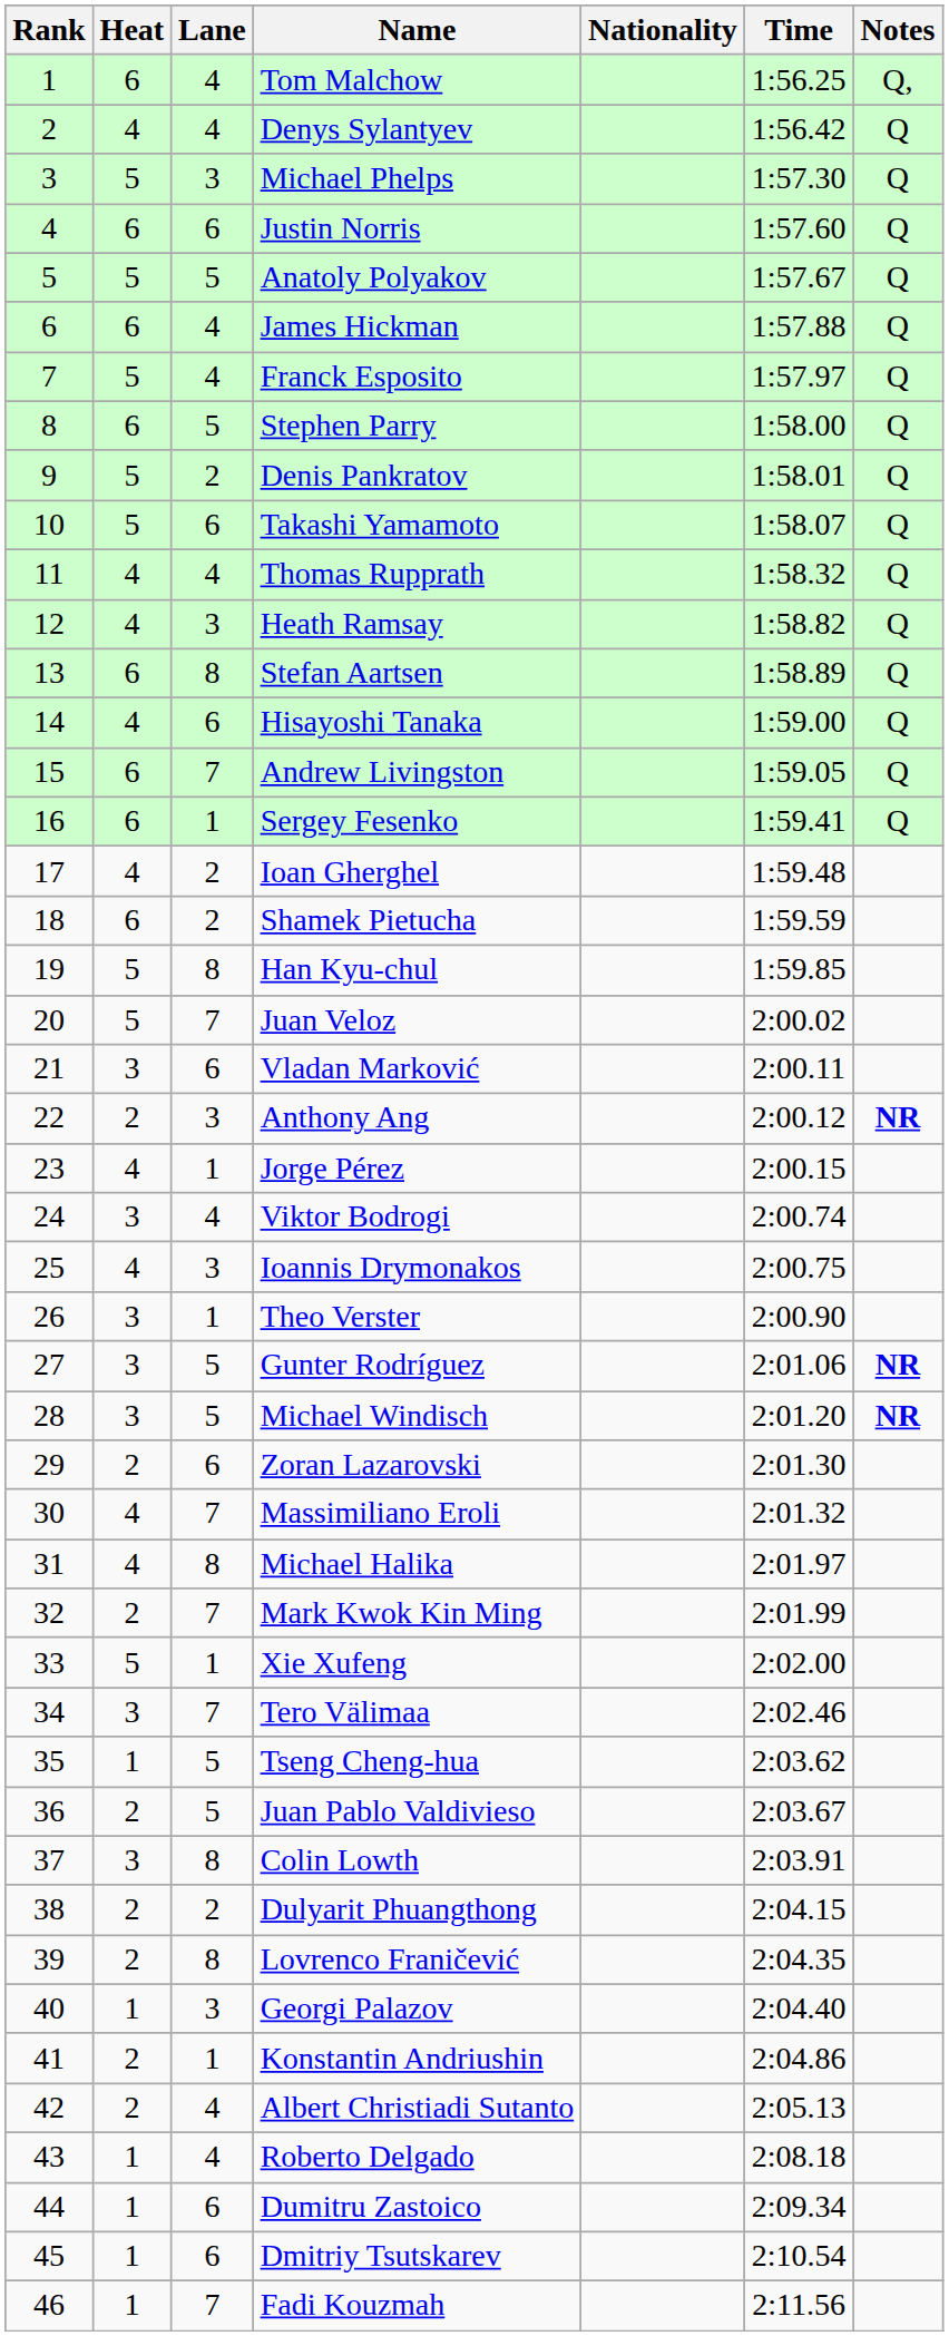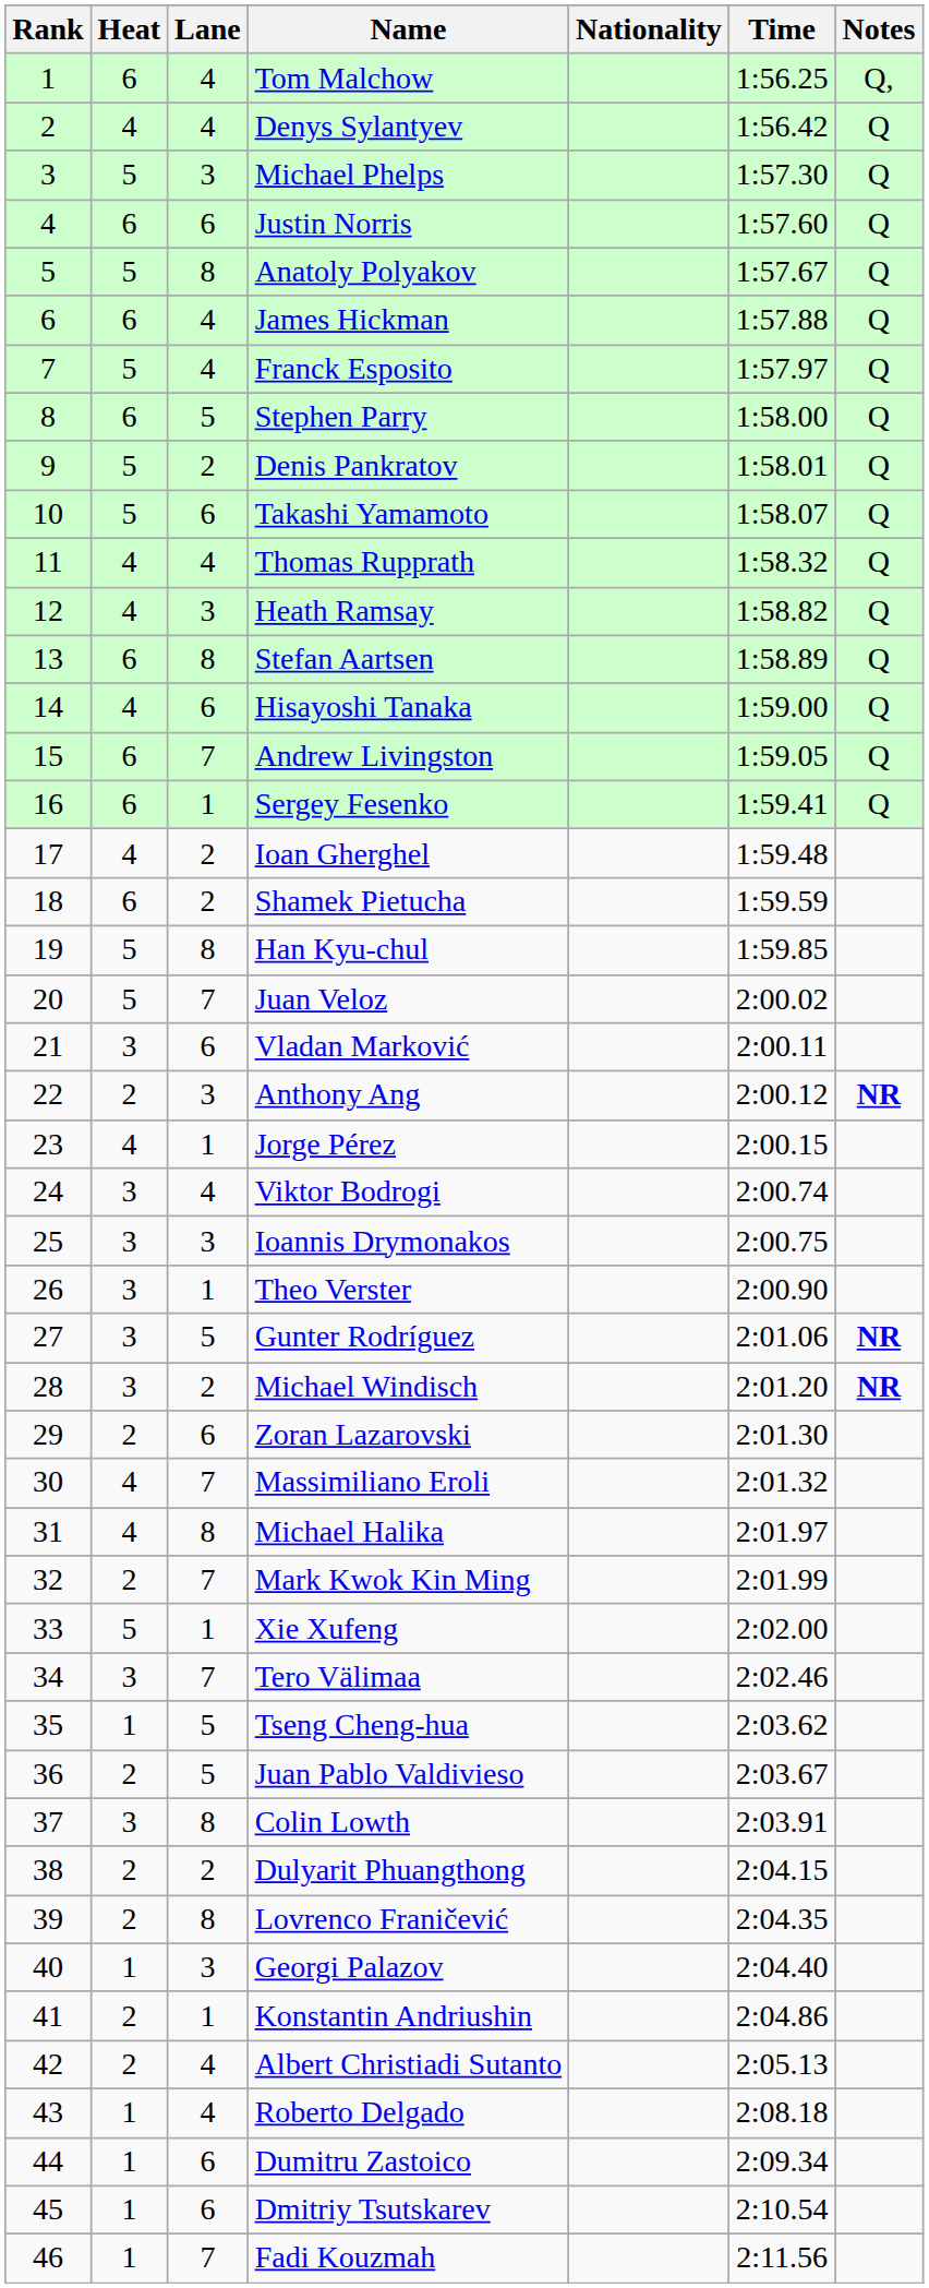Anatoly Polyakov | Lane: 5 -> 8
Ioannis Drymonakos | Heat: 4 -> 3
Michael Windisch | Lane: 5 -> 2
